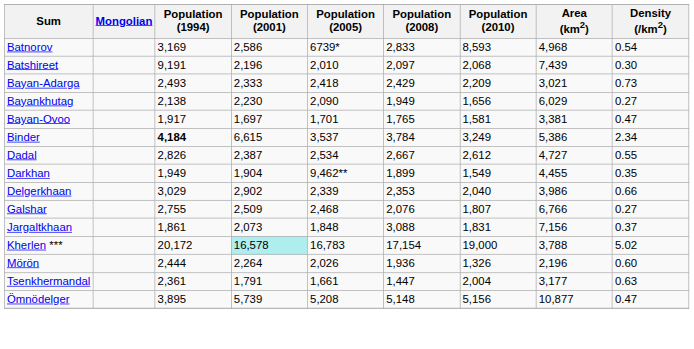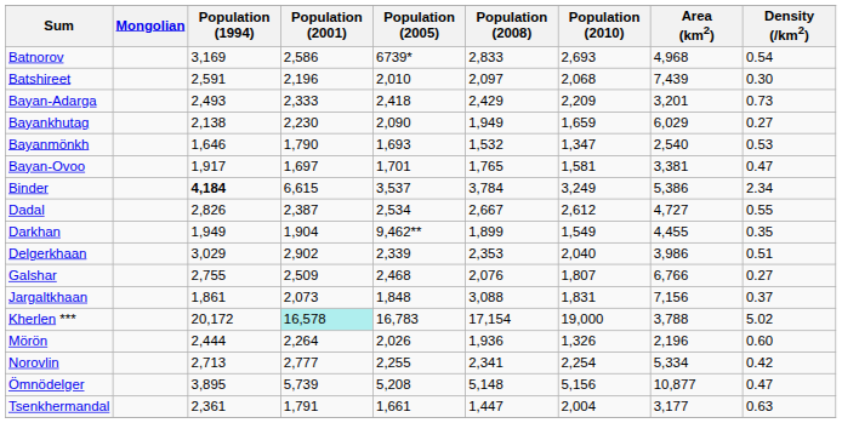Batnorov | Population (2010): 8,593 -> 2,693
Batshireet | Population (1994): 9,191 -> 2,591
Bayan-Adarga | Area (km2): 3,021 -> 3,201
Bayankhutag | Population (2010): 1,656 -> 1,659
+ row: Bayanmönkh | 1,646 | 1,790 | 1,693 | 1,532 | 1,347 | 2,540 | 0.53
Delgerkhaan | Density (/km2): 0.66 -> 0.51
+ row: Norovlin | 2,713 | 2,777 | 2,255 | 2,341 | 2,254 | 5,334 | 0.42
rows swapped: Ömnödelger <-> Tsenkhermandal
